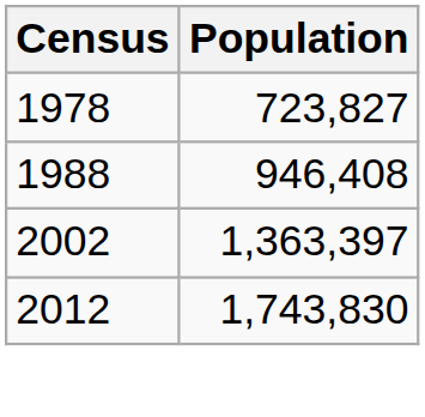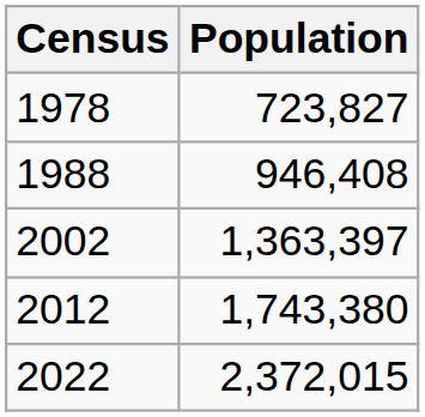2012 | Population: 1,743,830 -> 1,743,380
+ row: 2022 | 2,372,015
